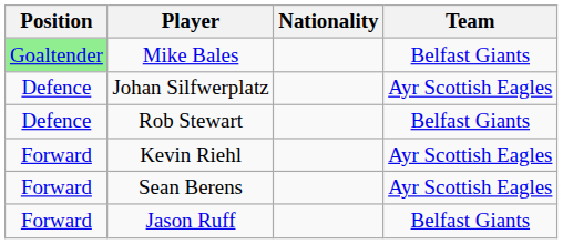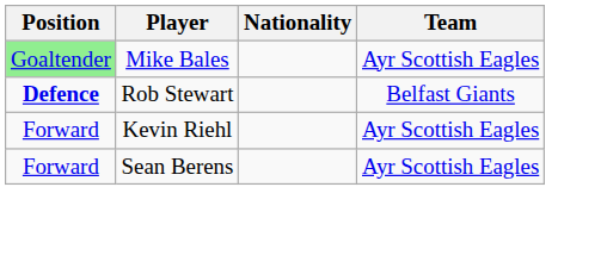Mike Bales | Team: Belfast Giants -> Ayr Scottish Eagles
- row: Defence | Johan Silfwerplatz | Ayr Scottish Eagles
Rob Stewart | Position: normal -> bold
- row: Forward | Jason Ruff | Belfast Giants
